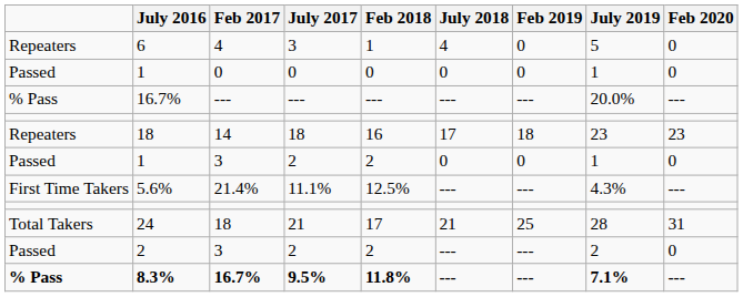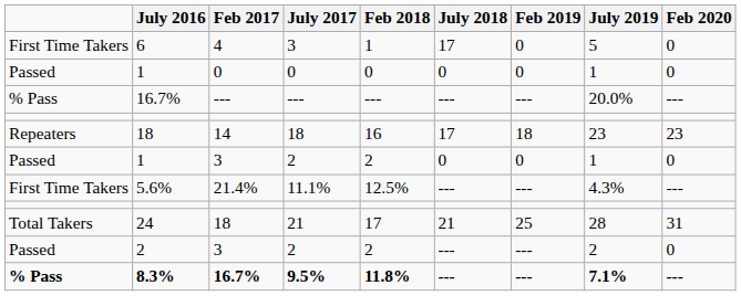6 | column 1: Repeaters -> First Time Takers
6 | July 2018: 4 -> 17
